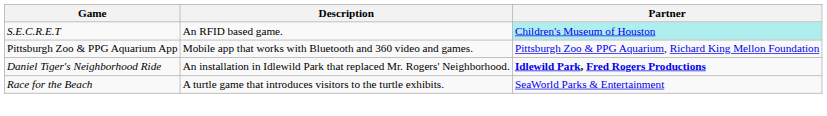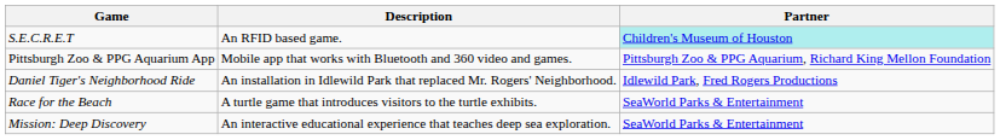Daniel Tiger's Neighborhood Ride | Partner: bold -> normal
+ row: Mission: Deep Discovery | An interactive educational experience that teaches deep sea exploration. | SeaWorld Parks & Entertainment
